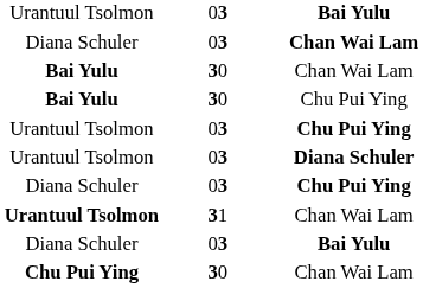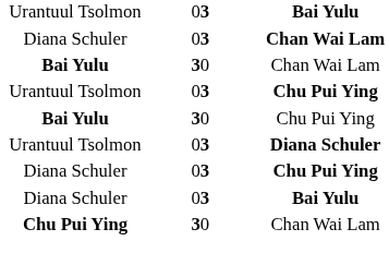rows swapped: Urantuul Tsolmon / Chu Pui Ying <-> Bai Yulu / Chu Pui Ying
- row: Urantuul Tsolmon | 31 | Chan Wai Lam
